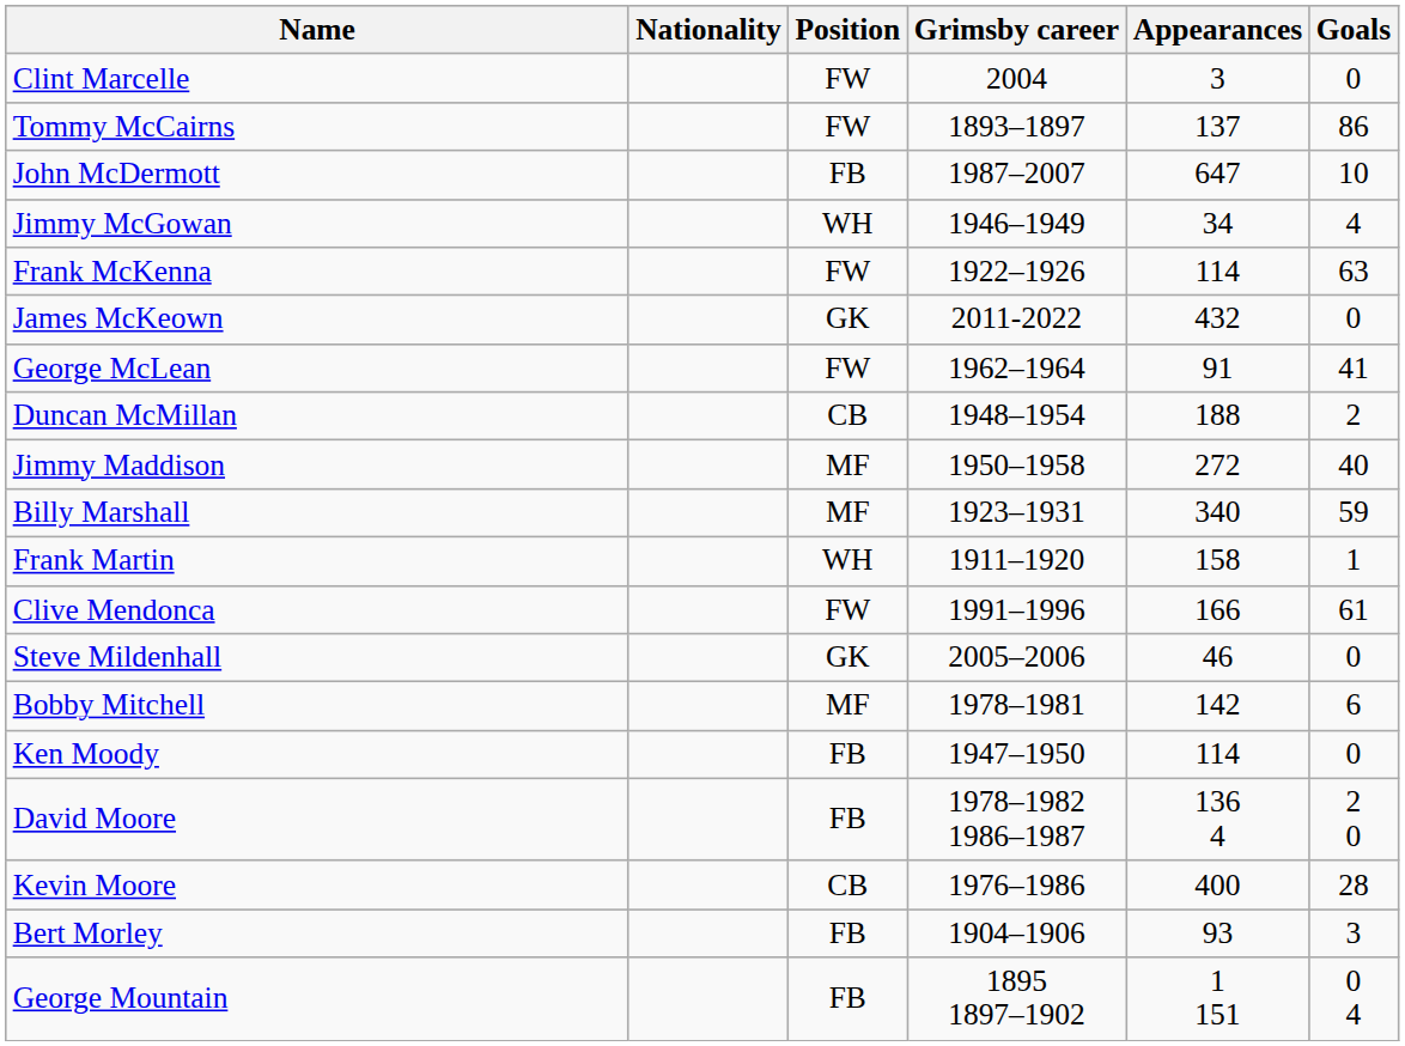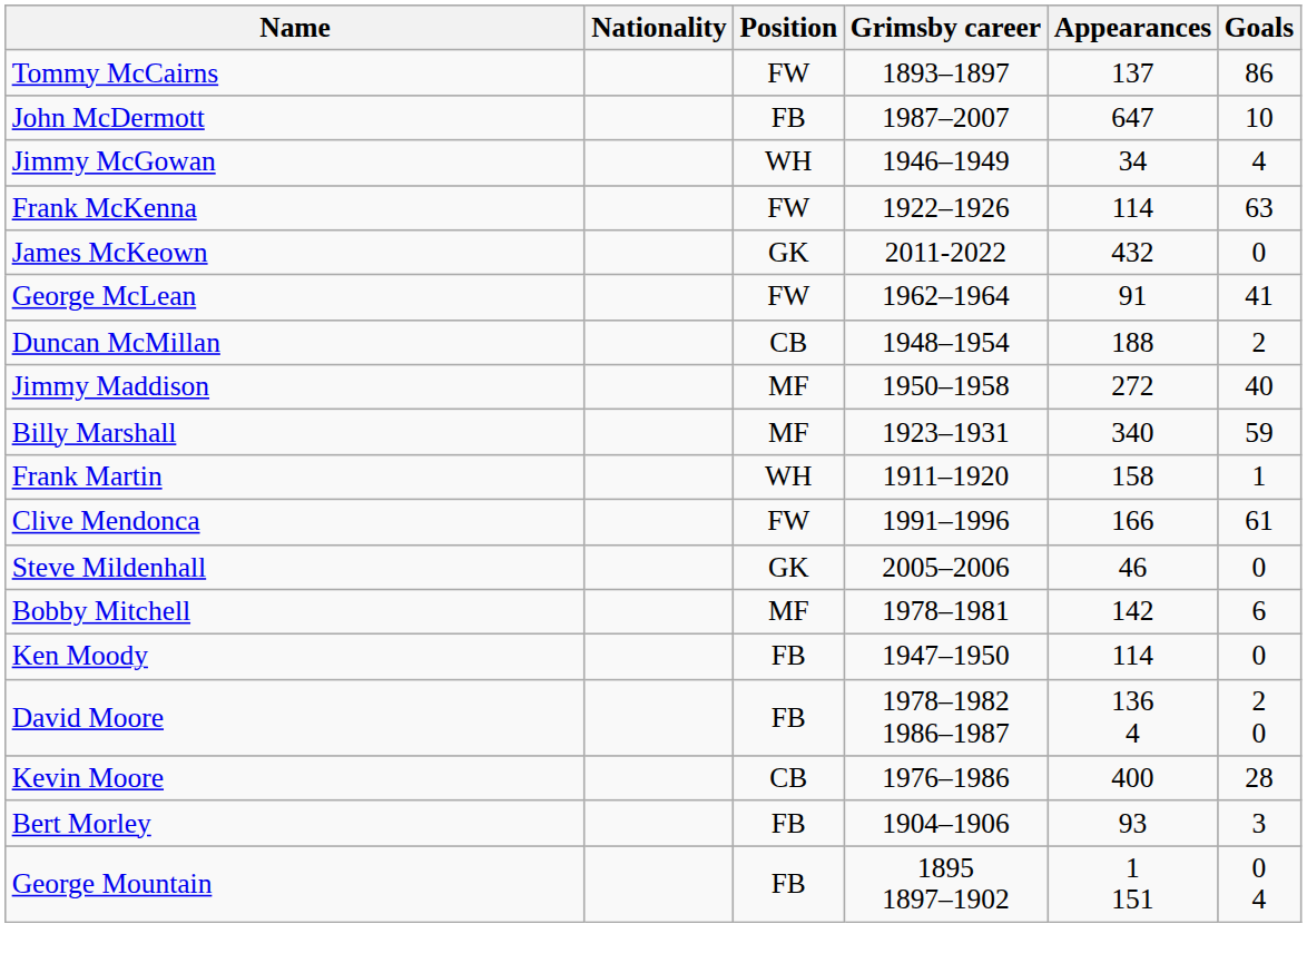- row: Clint Marcelle | FW | 2004 | 3 | 0
